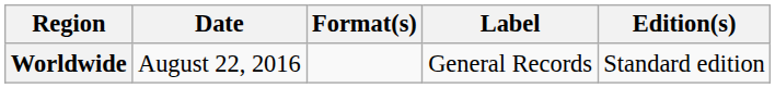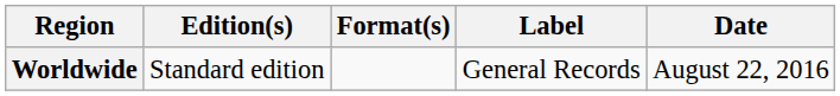columns swapped: Date <-> Edition(s)
